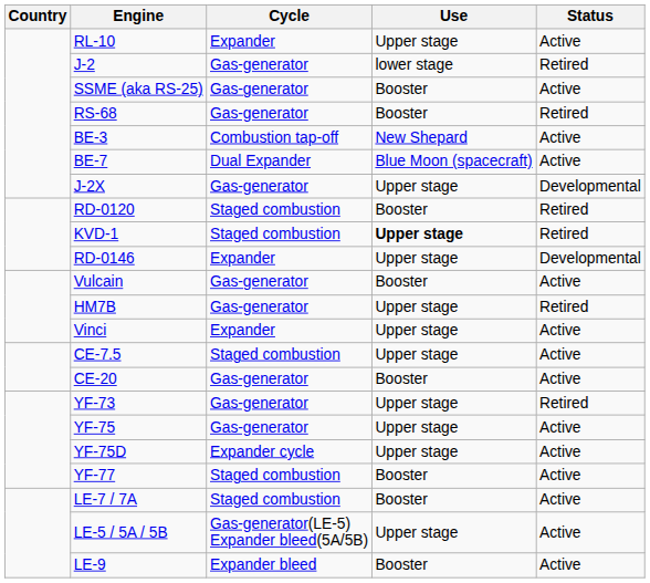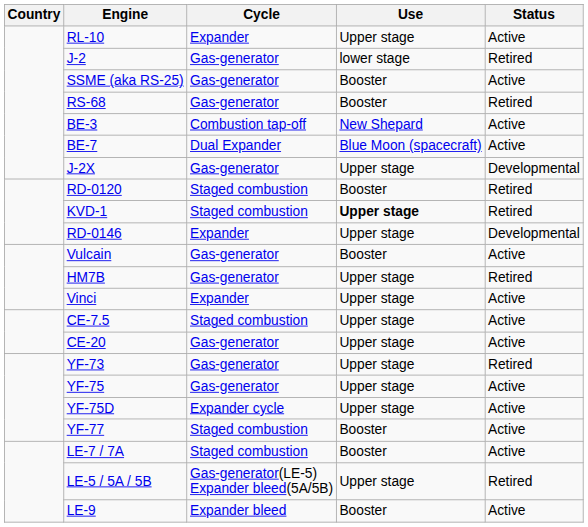CE-20 | Use: Booster -> Upper stage
LE-5 / 5A / 5B | Status: Active -> Retired
